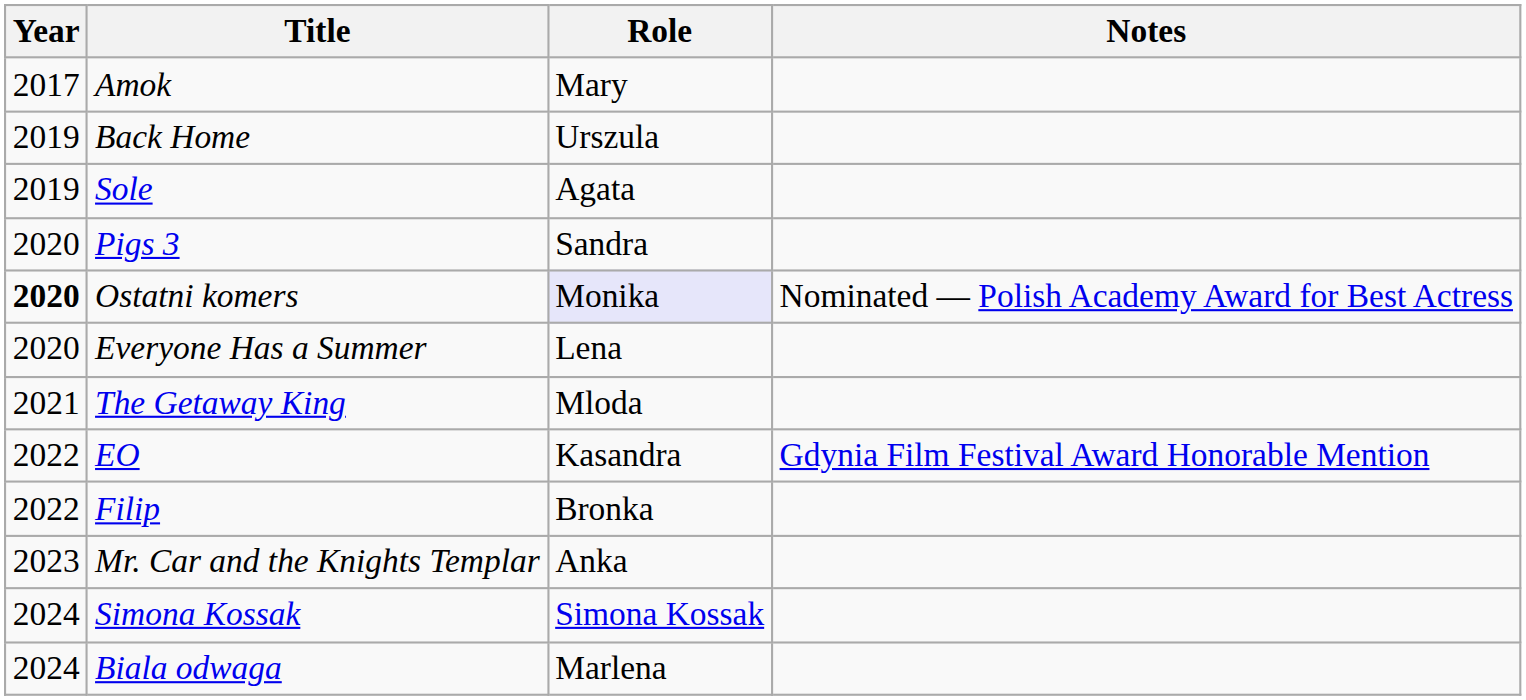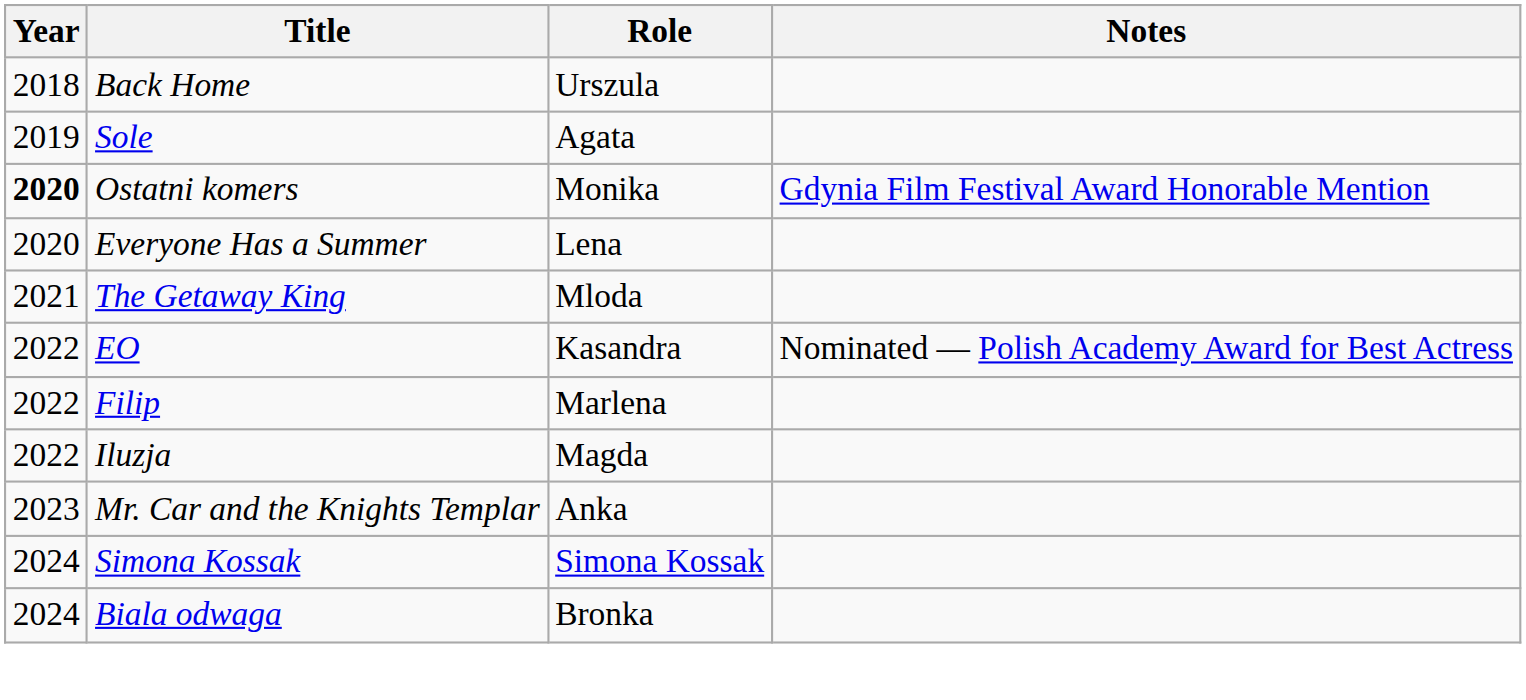- row: 2017 | Amok | Mary
Back Home | Year: 2019 -> 2018
- row: 2020 | Pigs 3 | Sandra
Ostatni komers | Role: lavender background -> no background
Ostatni komers | Notes: Nominated — Polish Academy Award for Best Actress -> Gdynia Film Festival Award Honorable Mention
EO | Notes: Gdynia Film Festival Award Honorable Mention -> Nominated — Polish Academy Award for Best Actress
Filip | Role: Bronka -> Marlena
+ row: 2022 | Iluzja | Magda
Biala odwaga | Role: Marlena -> Bronka
